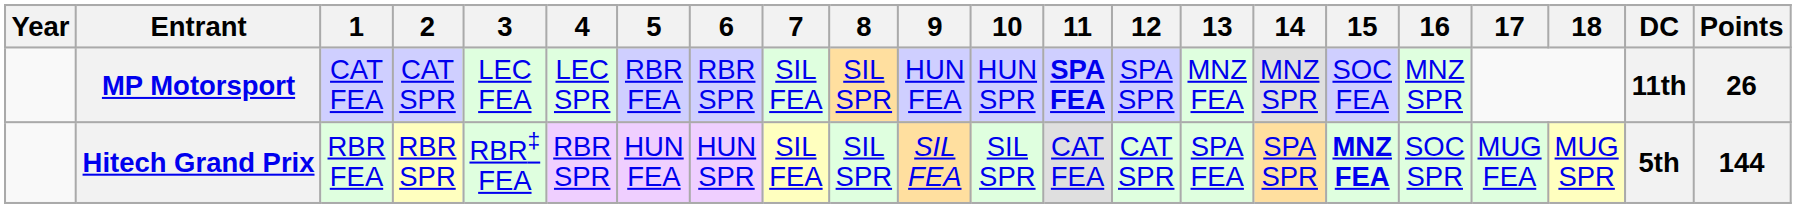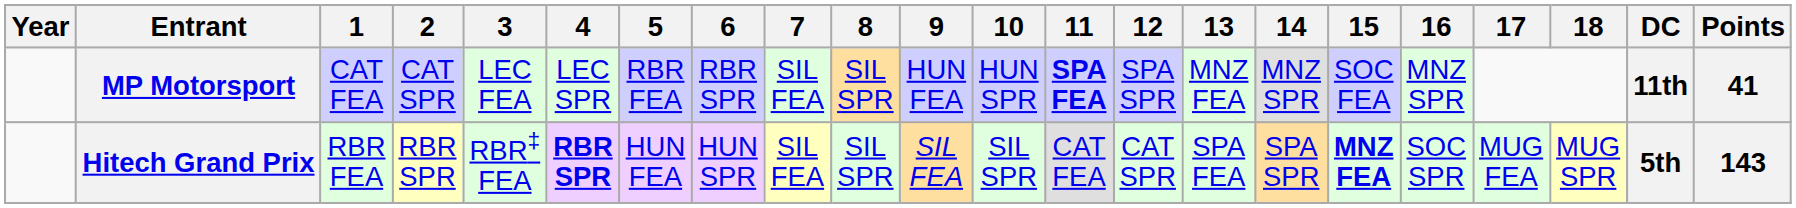MP Motorsport | Points: 26 -> 41
Hitech Grand Prix | 4: normal -> bold
Hitech Grand Prix | Points: 144 -> 143
